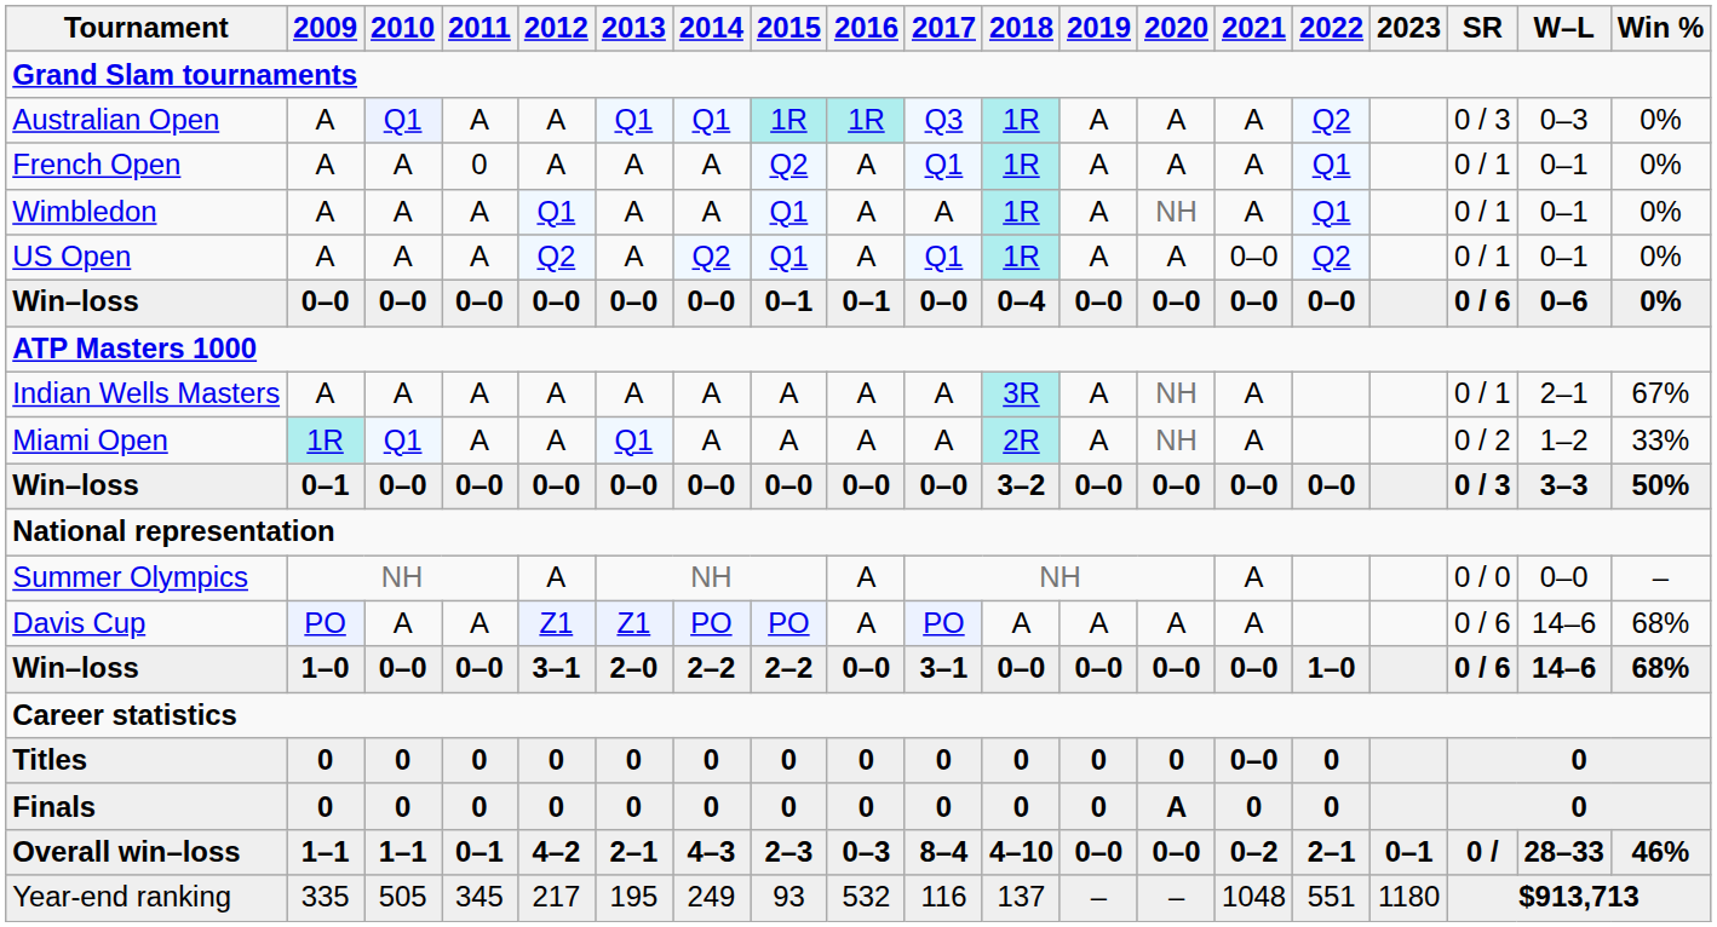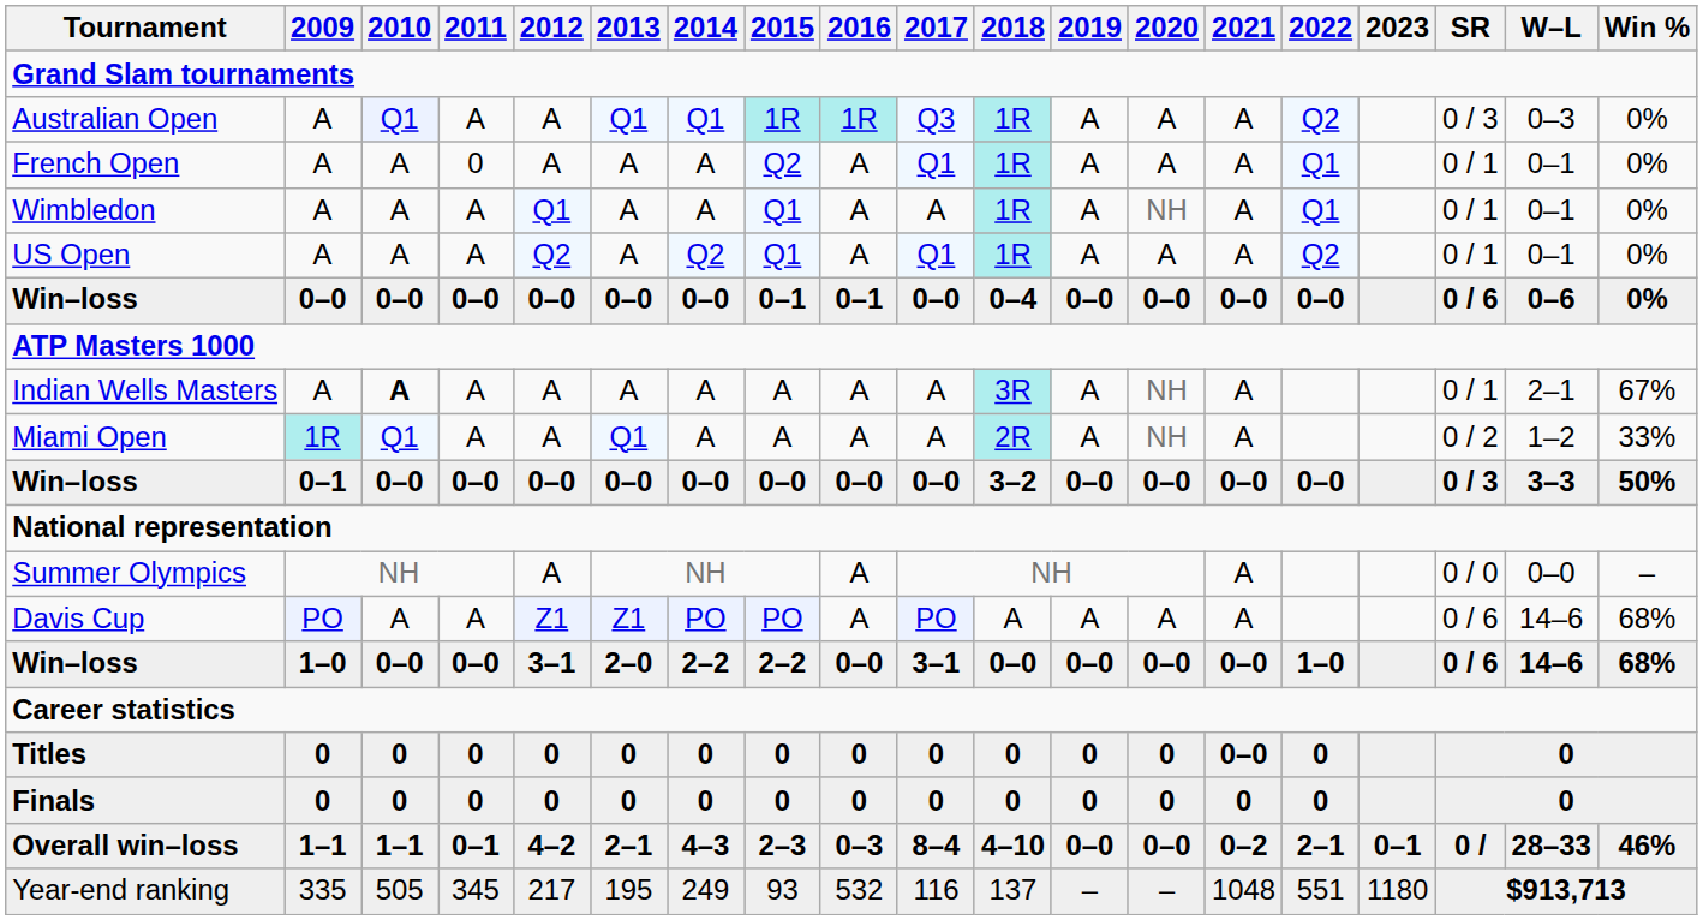US Open | 2021: 0–0 -> A
Indian Wells Masters | 2010: normal -> bold
Finals | 2020: A -> 0
